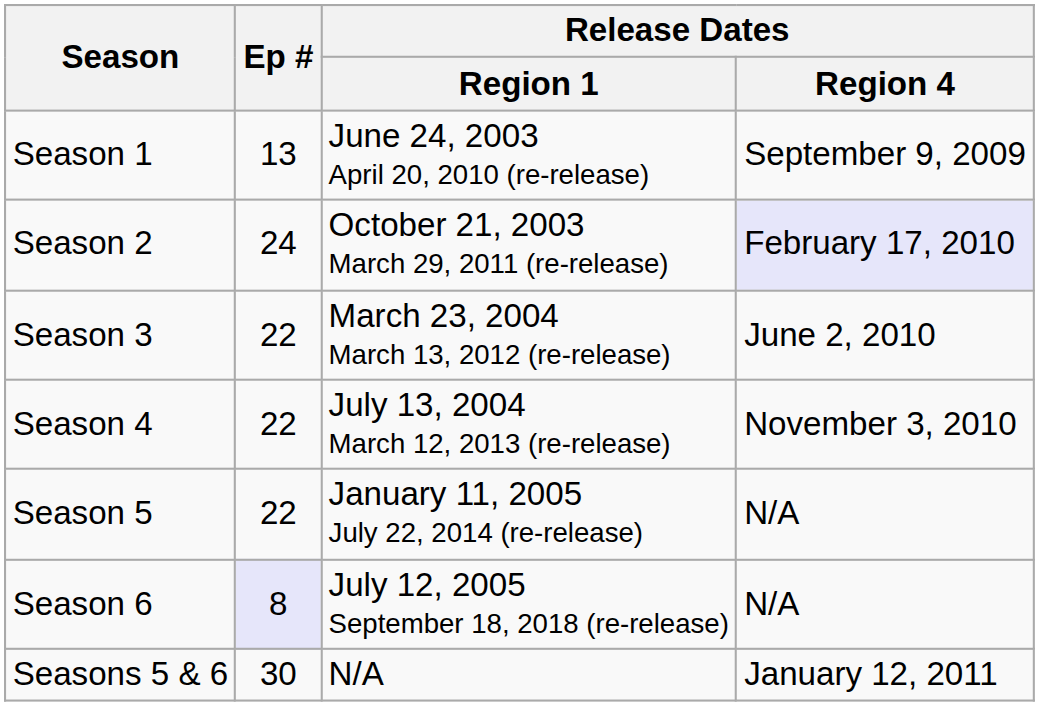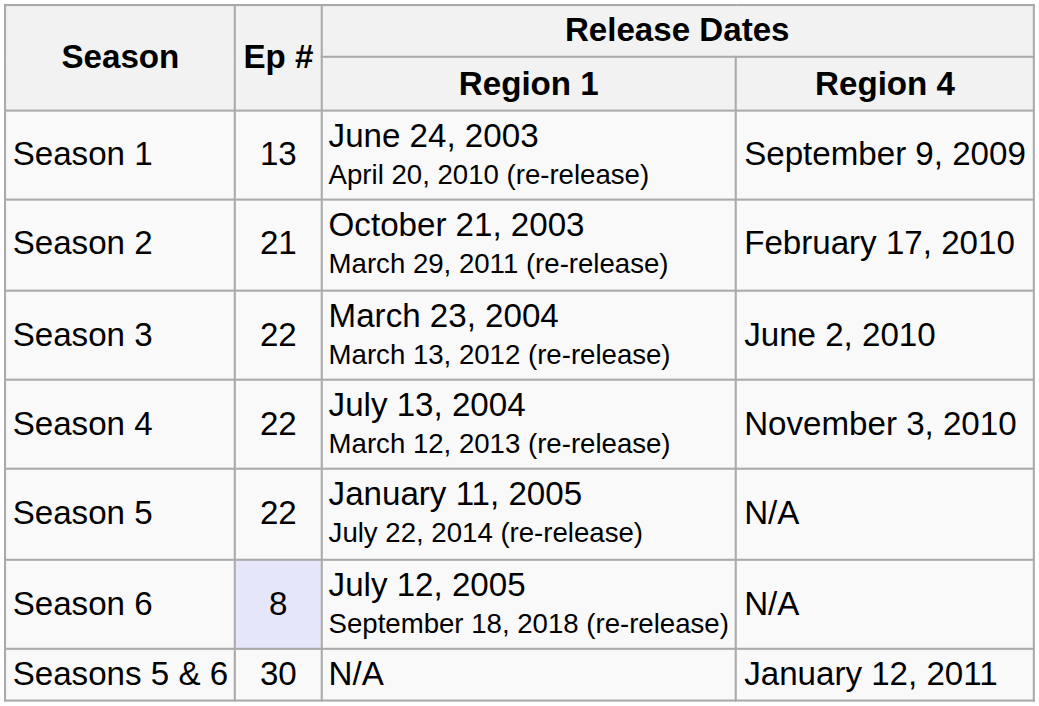Season 2 | Ep #: 24 -> 21
Season 2 | Release Dates / Region 4: lavender background -> no background
